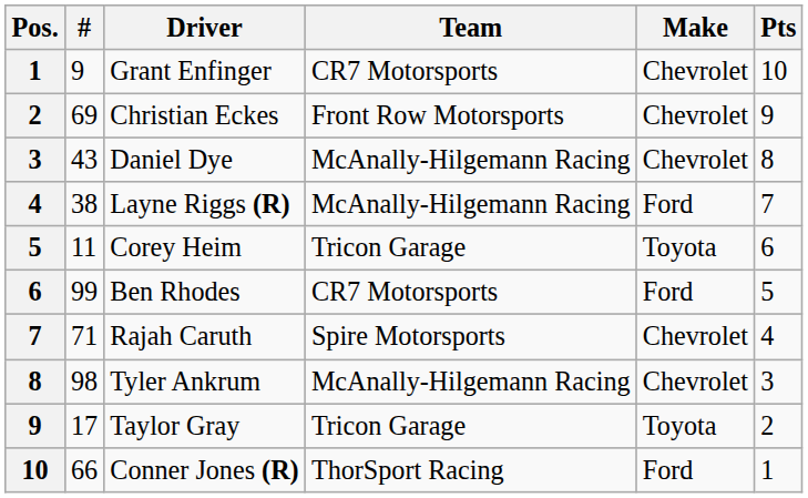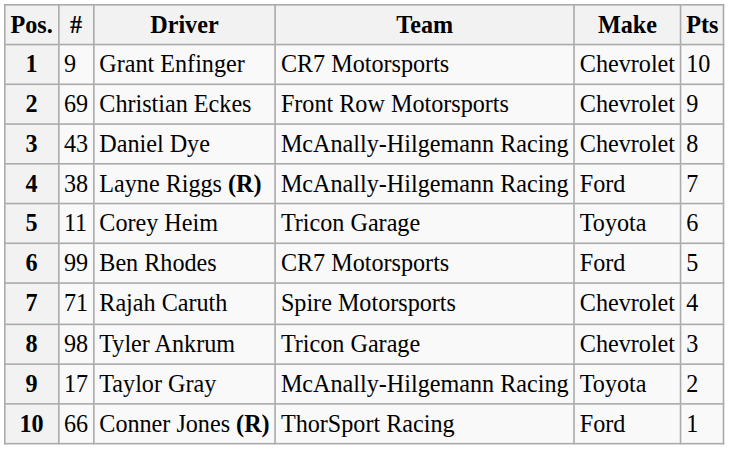Tyler Ankrum | Team: McAnally-Hilgemann Racing -> Tricon Garage
Taylor Gray | Team: Tricon Garage -> McAnally-Hilgemann Racing
